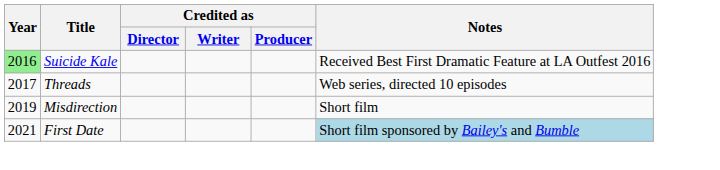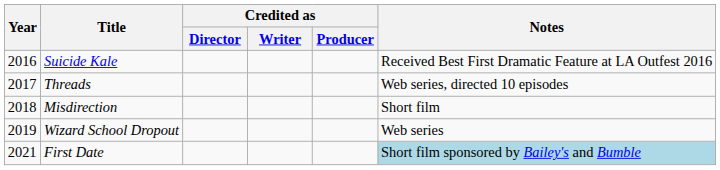Suicide Kale | Year: lightgreen background -> no background
Misdirection | Year: 2019 -> 2018
+ row: 2019 | Wizard School Dropout | Web series
